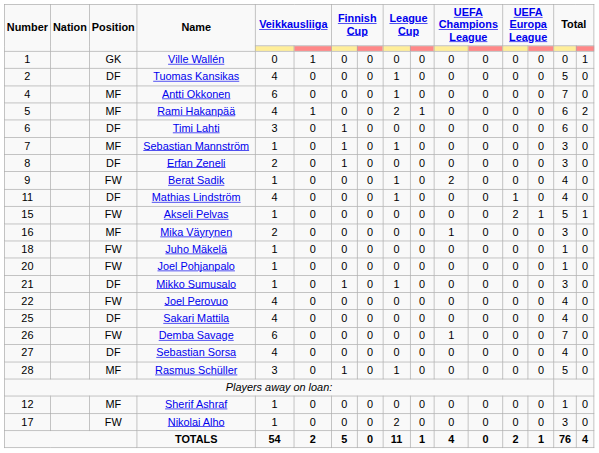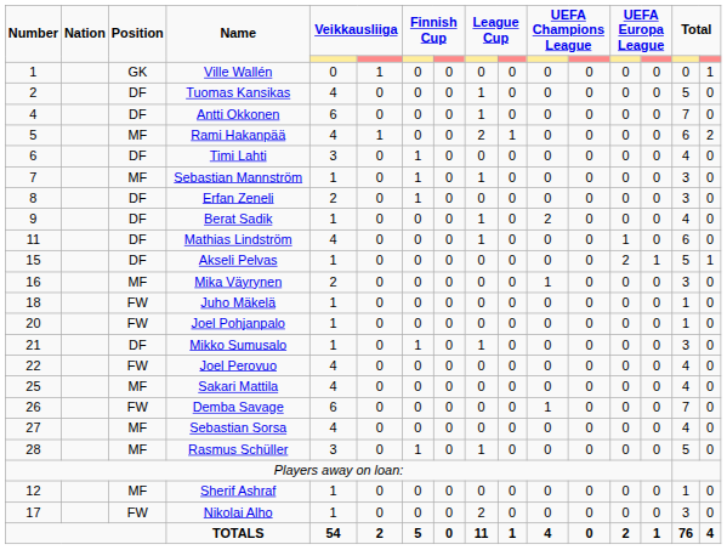Antti Okkonen | Position: MF -> DF
Timi Lahti | column 15: 6 -> 4
Berat Sadik | Position: FW -> DF
Mathias Lindström | column 15: 4 -> 6
Akseli Pelvas | Position: FW -> DF
Sakari Mattila | Position: DF -> MF
Sebastian Sorsa | Position: DF -> MF
